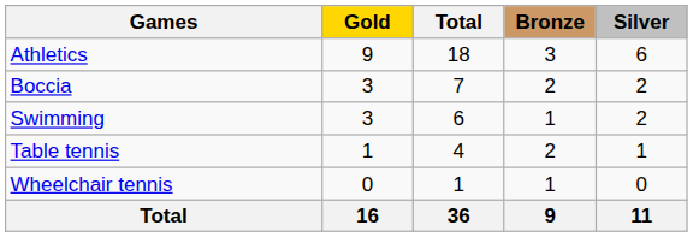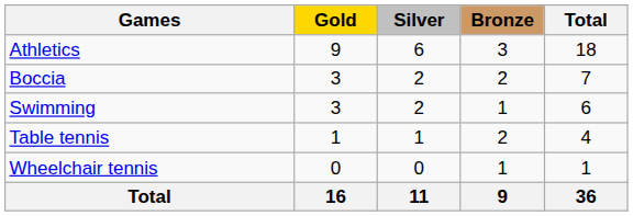columns swapped: Silver <-> Total
